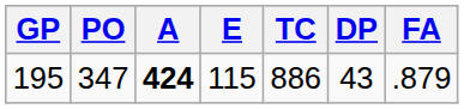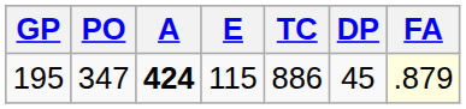195 | DP: 43 -> 45
195 | FA: no background -> lightyellow background
